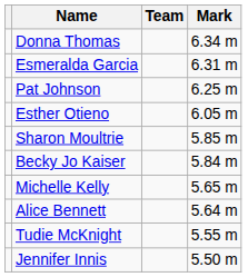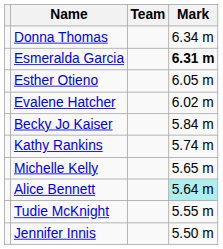Esmeralda Garcia | Mark: normal -> bold
- row: Pat Johnson | 6.25 m
+ row: Evalene Hatcher | 6.02 m
- row: Sharon Moultrie | 5.85 m
+ row: Kathy Rankins | 5.74 m
Alice Bennett | Mark: no background -> paleturquoise background
